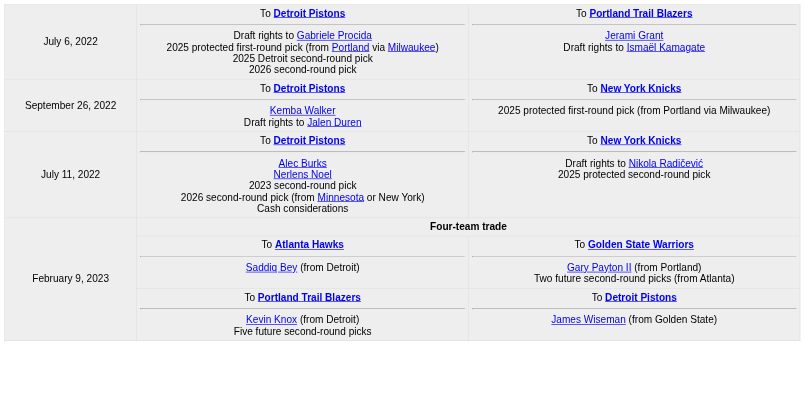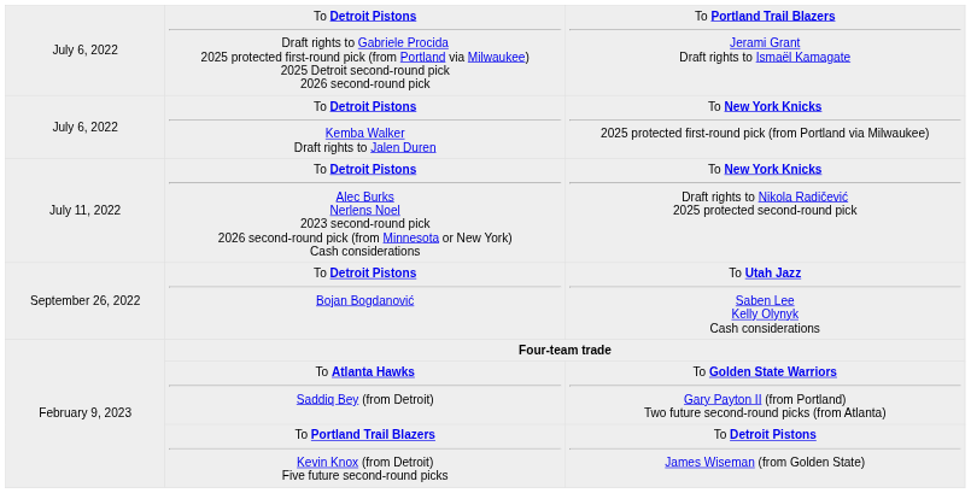To Detroit Pistons Kemba Walker Draft rights to Jalen Duren | column 1: September 26, 2022 -> July 6, 2022
+ row: September 26, 2022 | To Detroit Pistons Bojan Bogdanović | To Utah Jazz Saben Lee Kelly Olynyk Cash considerations
